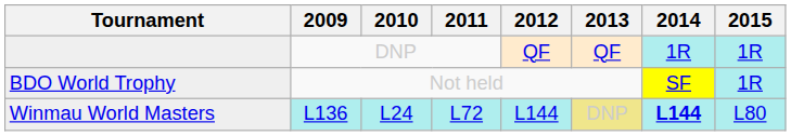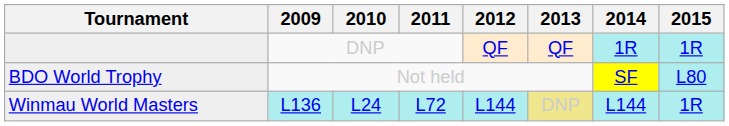BDO World Trophy | 2015: 1R -> L80
Winmau World Masters | 2014: bold -> normal
Winmau World Masters | 2015: L80 -> 1R
